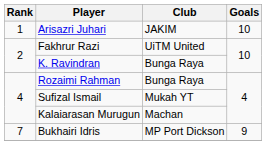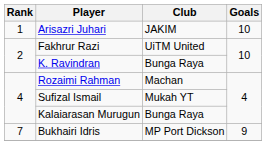Rozaimi Rahman | Club: Bunga Raya -> Machan
Kalaiarasan Murugun | Club: Machan -> Bunga Raya
